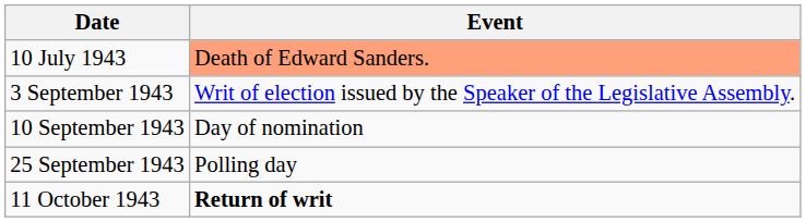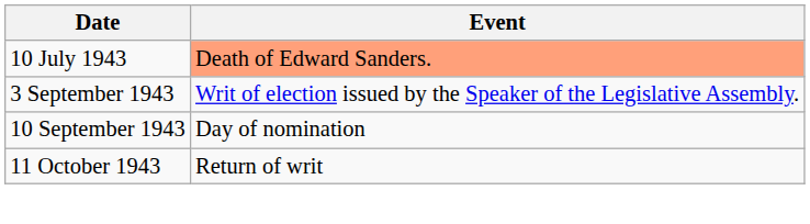- row: 25 September 1943 | Polling day
11 October 1943 | Event: bold -> normal
